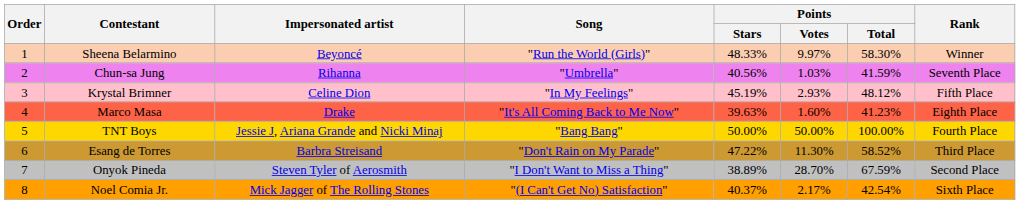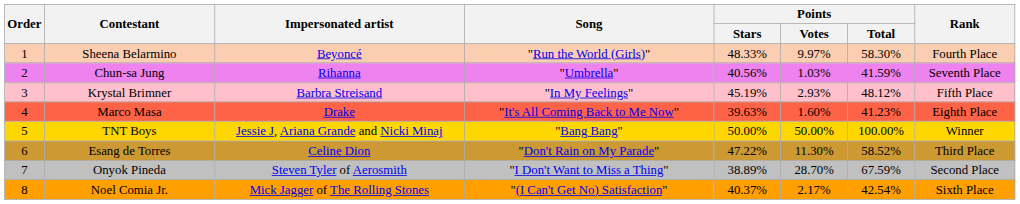Sheena Belarmino | Rank: Winner -> Fourth Place
Krystal Brimner | Impersonated artist: Celine Dion -> Barbra Streisand
TNT Boys | Rank: Fourth Place -> Winner
Esang de Torres | Impersonated artist: Barbra Streisand -> Celine Dion
